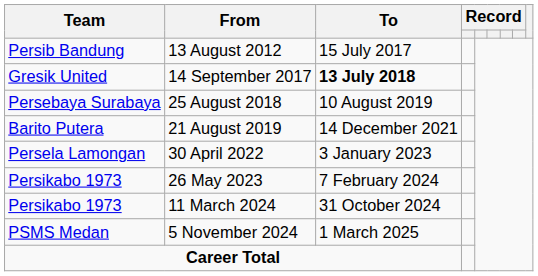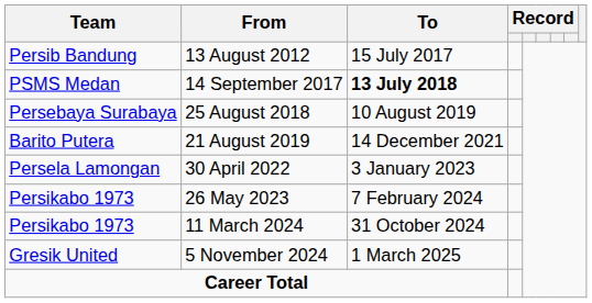14 September 2017 | Team: Gresik United -> PSMS Medan
5 November 2024 | Team: PSMS Medan -> Gresik United
